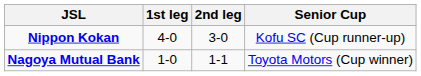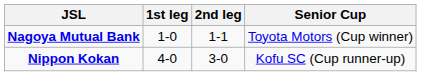rows swapped: Nippon Kokan <-> Nagoya Mutual Bank
